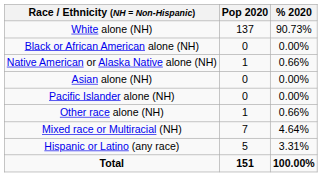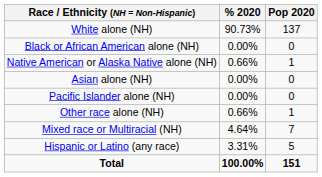columns swapped: Pop 2020 <-> % 2020
